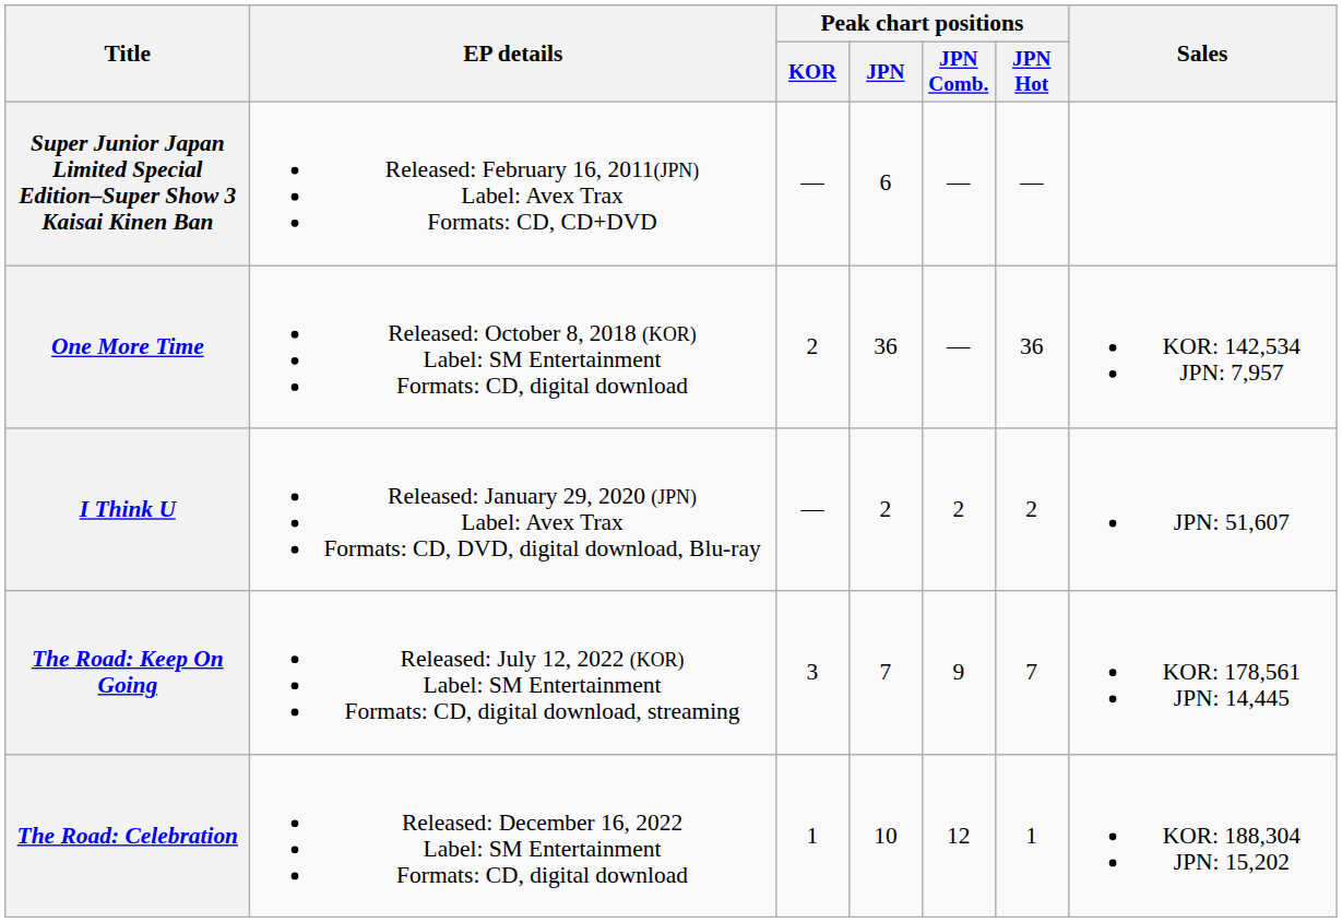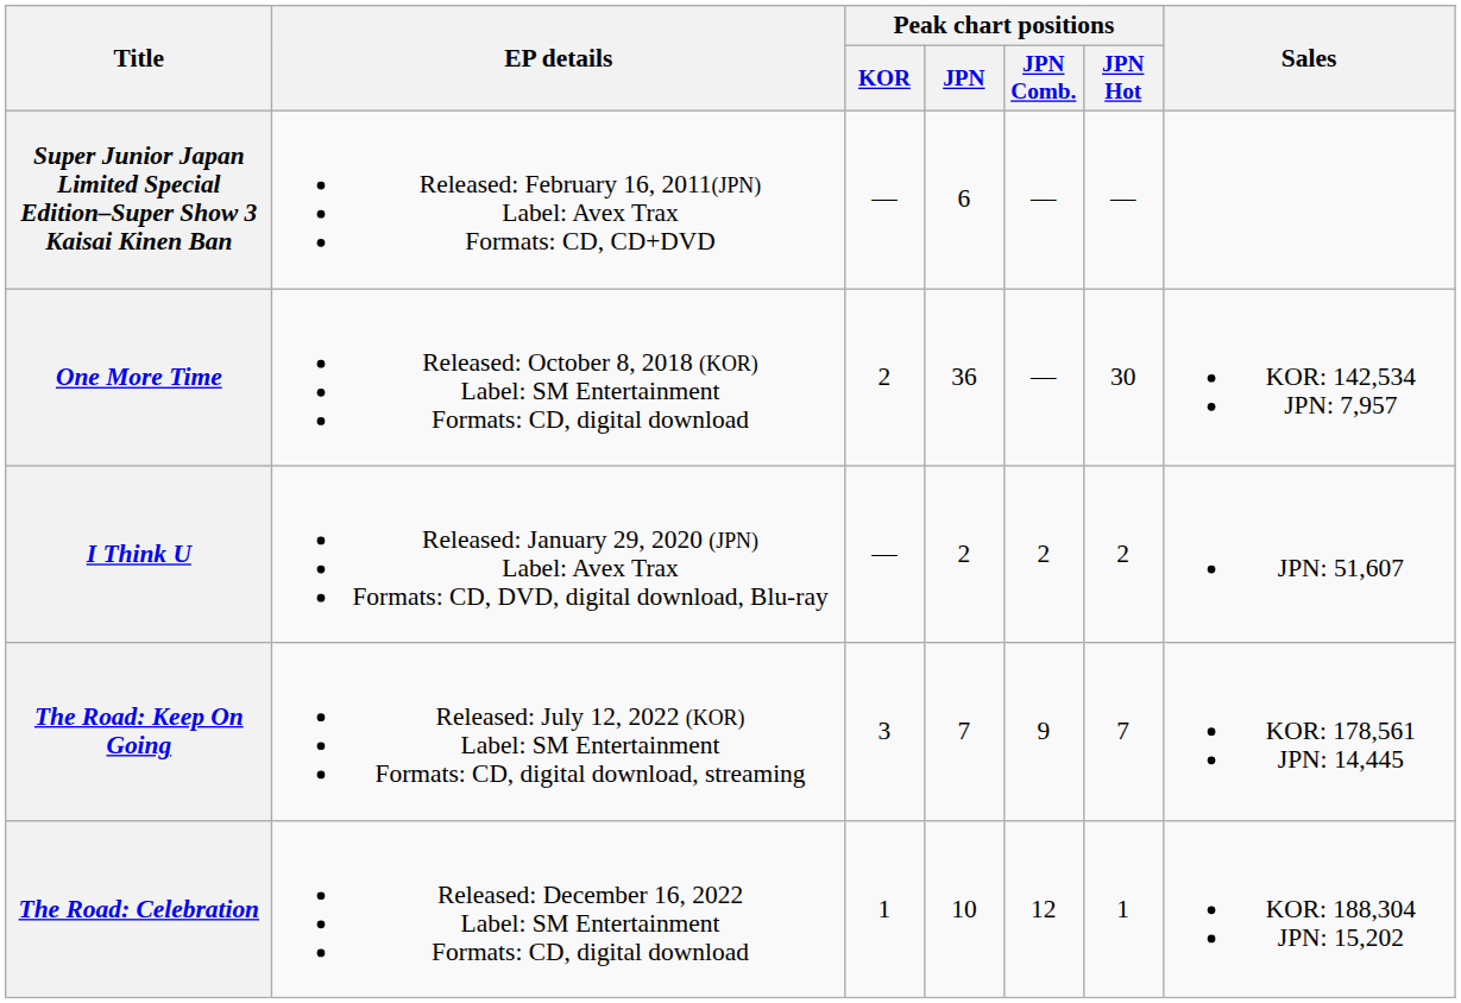One More Time | Peak chart positions / JPN Hot: 36 -> 30
